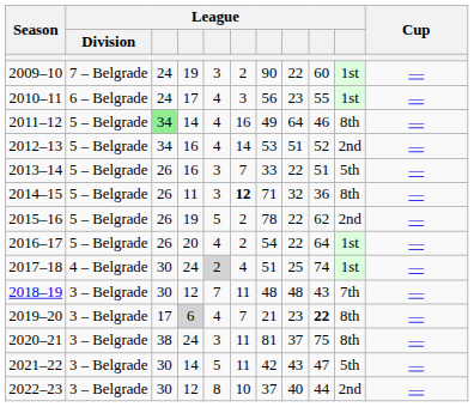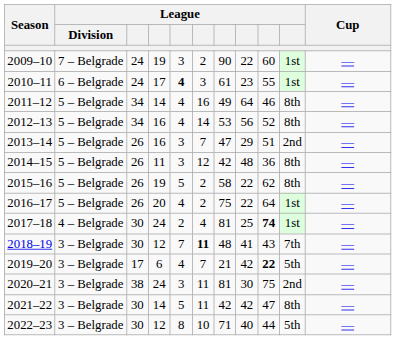2010–11 | column 5: normal -> bold
2010–11 | column 7: 56 -> 61
2011–12 | column 3: lightgreen background -> no background
2012–13 | column 8: 51 -> 56
2012–13 | column 10: 2nd -> 8th
2013–14 | column 7: 33 -> 47
2013–14 | column 8: 22 -> 29
2013–14 | column 10: 5th -> 2nd
2014–15 | column 6: bold -> normal
2014–15 | column 7: 71 -> 42
2014–15 | column 8: 32 -> 48
2015–16 | column 7: 78 -> 58
2015–16 | column 10: 2nd -> 8th
2016–17 | column 7: 54 -> 75
2017–18 | column 5: lightgrey background -> no background
2017–18 | column 7: 51 -> 81
2017–18 | column 9: normal -> bold
2018–19 | column 6: normal -> bold
2018–19 | column 8: 48 -> 41
2019–20 | column 4: lightgrey background -> no background
2019–20 | column 8: 23 -> 42
2019–20 | column 10: 8th -> 5th
2020–21 | column 8: 37 -> 30
2020–21 | column 10: 8th -> 2nd
2021–22 | column 8: 43 -> 42
2021–22 | column 10: 5th -> 8th
2022–23 | column 7: 37 -> 71
2022–23 | column 10: 2nd -> 5th
